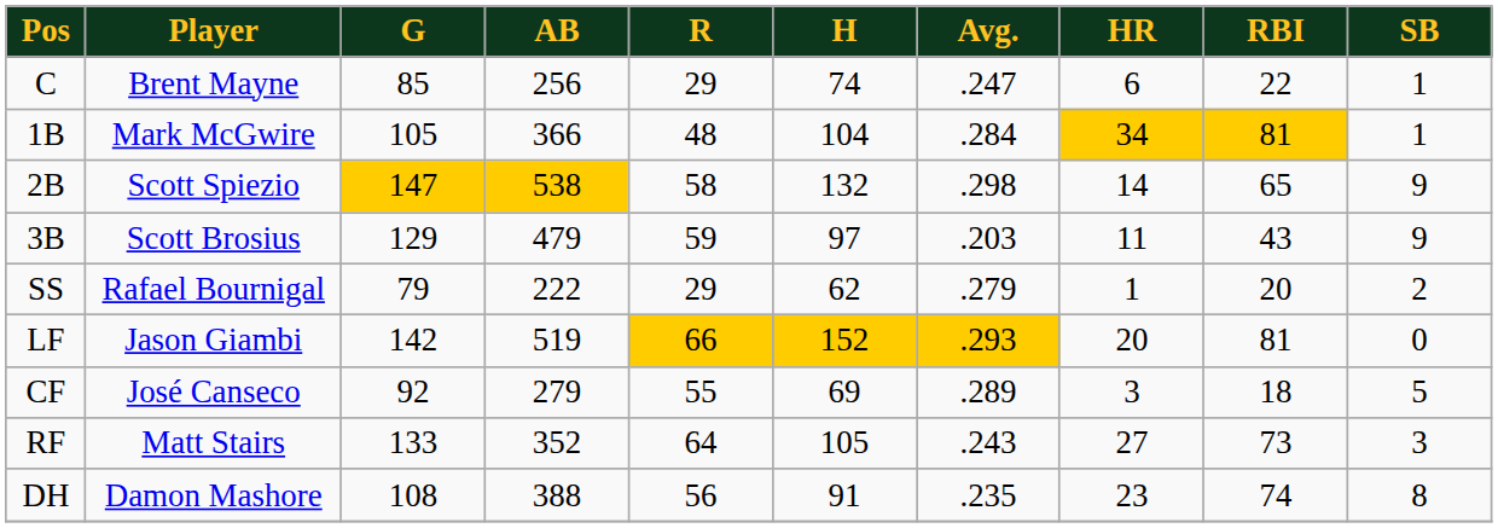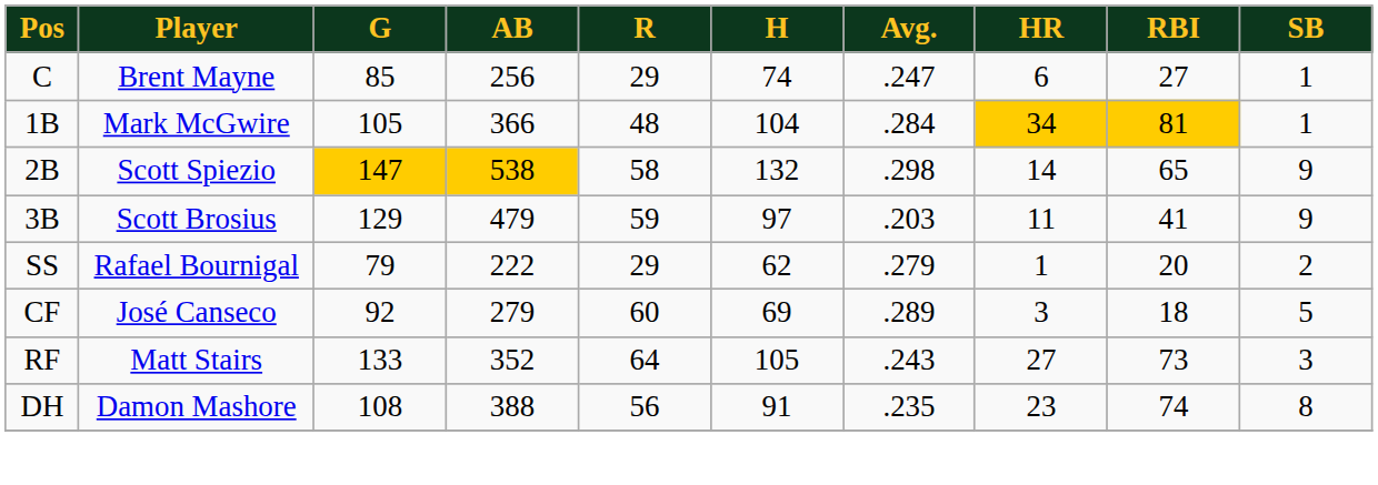C | RBI: 22 -> 27
3B | RBI: 43 -> 41
- row: LF | Jason Giambi | 142 | 519 | 66 | 152 | .293 | 20 | 81 | 0
CF | R: 55 -> 60
